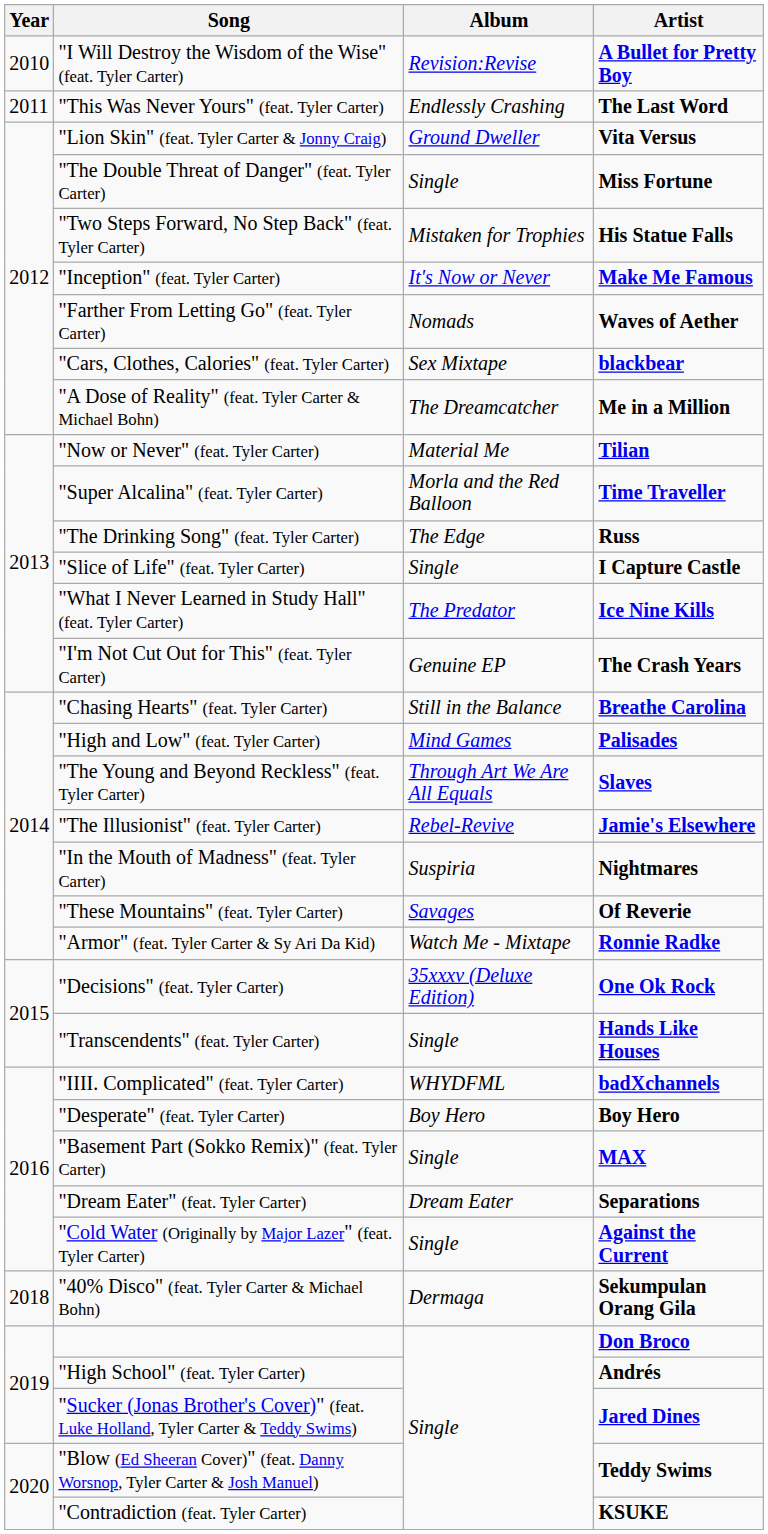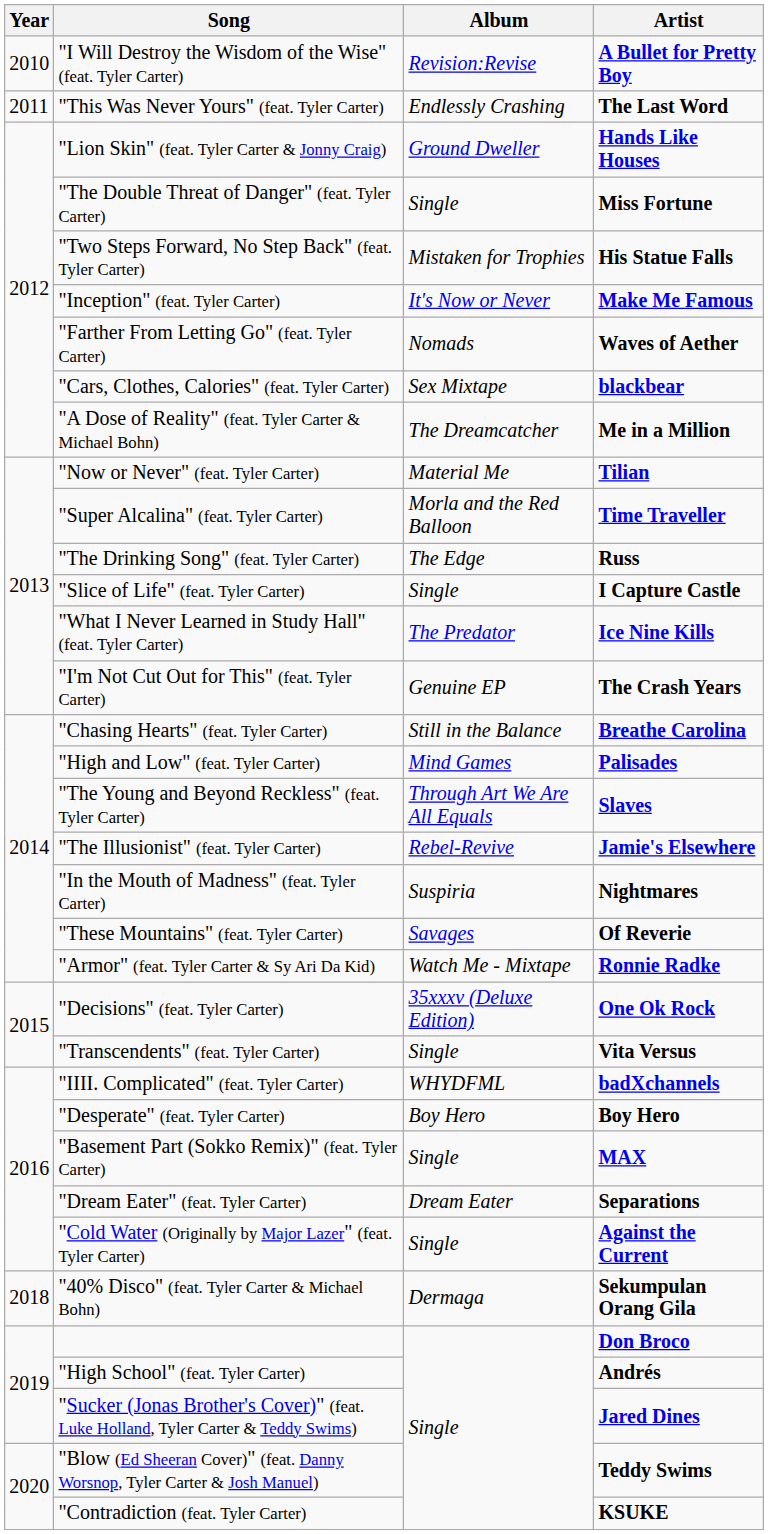"Lion Skin" (feat. Tyler Carter & Jonny Craig) | Artist: Vita Versus -> Hands Like Houses
"Transcendents" (feat. Tyler Carter) | Artist: Hands Like Houses -> Vita Versus
